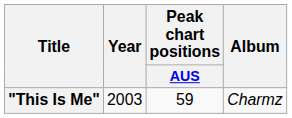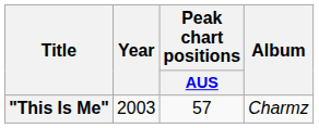"This Is Me" | Peak chart positions / AUS: 59 -> 57
